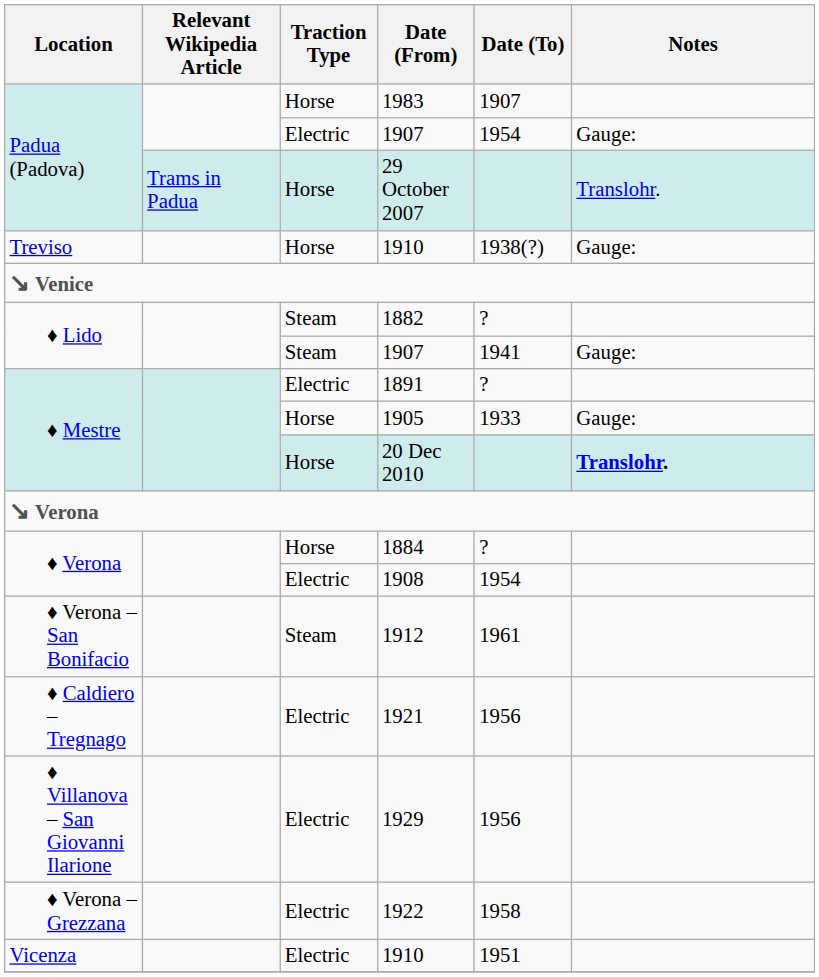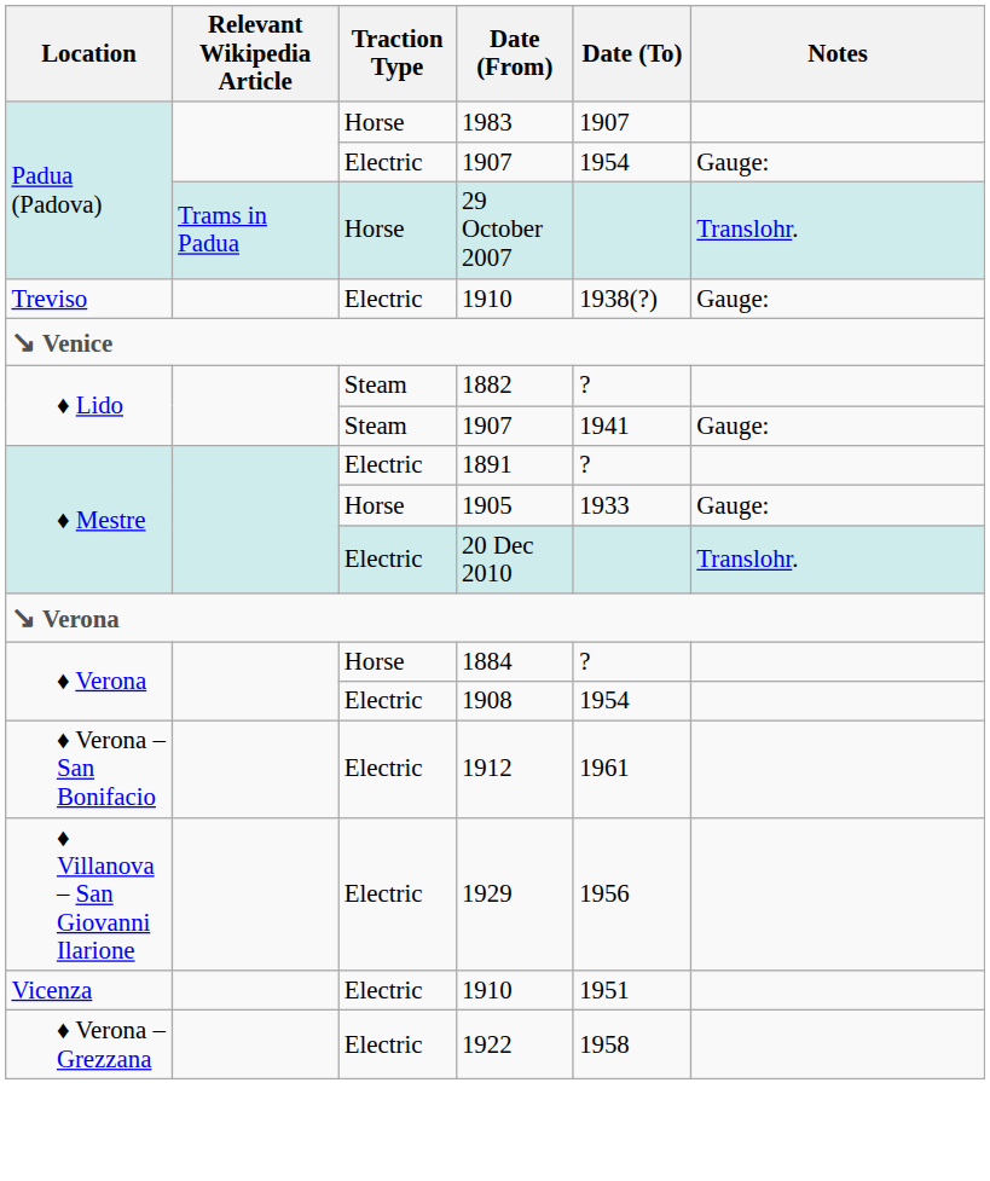Treviso / 1910 | Traction Type: Horse -> Electric
20 Dec 2010 | Traction Type: Horse -> Electric
20 Dec 2010 | Notes: bold -> normal
1912 | Traction Type: Steam -> Electric
- row: ♦ Caldiero – Tregnago | Electric | 1921 | 1956
rows swapped: 1922 <-> Vicenza / 1910
